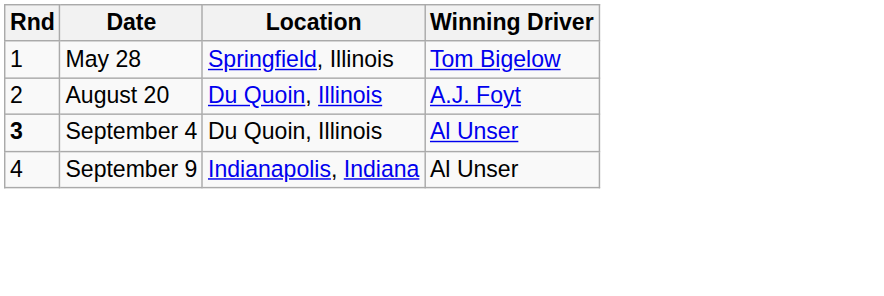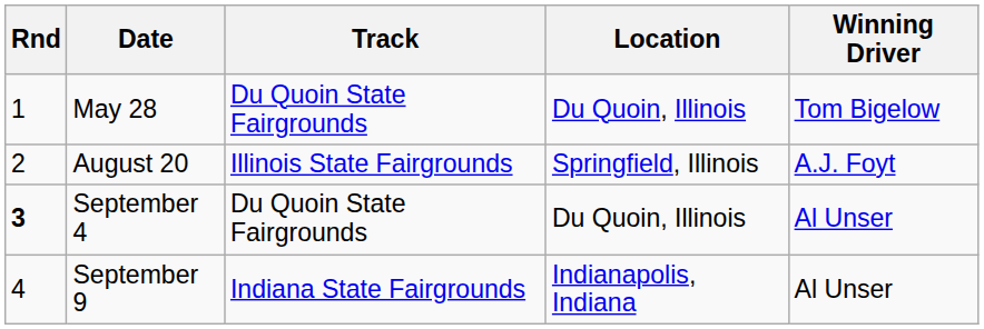+ column: Track | Du Quoin State Fairgrounds | Illinois State Fairgrounds | Du Quoin State Fairgrounds | Indiana State Fairgrounds
May 28 | Location: Springfield, Illinois -> Du Quoin, Illinois
August 20 | Location: Du Quoin, Illinois -> Springfield, Illinois
